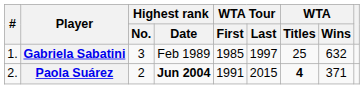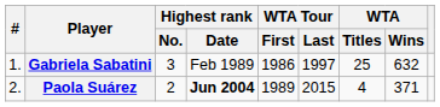Gabriela Sabatini | WTA Tour / First: 1985 -> 1986
Paola Suárez | WTA Tour / First: 1991 -> 1989
Paola Suárez | WTA / Titles: bold -> normal
